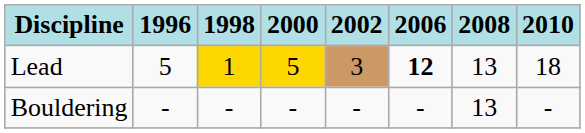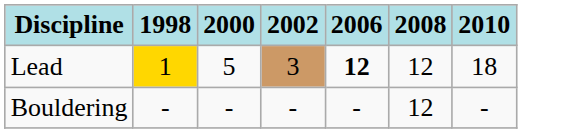- column: 1996 | 5 | -
Lead | 2000: gold background -> no background
Lead | 2008: 13 -> 12
Bouldering | 2008: 13 -> 12
